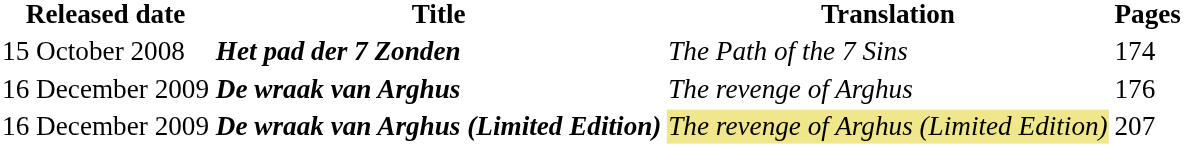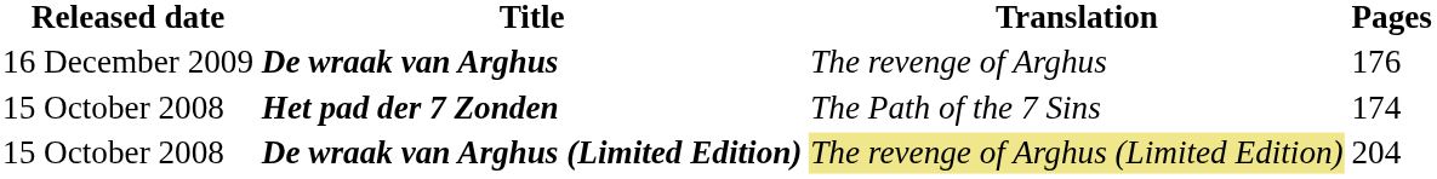rows swapped: Het pad der 7 Zonden <-> De wraak van Arghus
De wraak van Arghus (Limited Edition) | Released date: 16 December 2009 -> 15 October 2008
De wraak van Arghus (Limited Edition) | Pages: 207 -> 204
